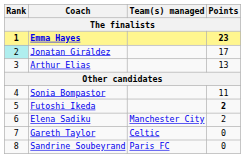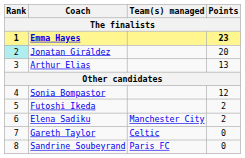Jonatan Giráldez | Points: 17 -> 20
Sonia Bompastor | Points: 11 -> 12
Futoshi Ikeda | Points: bold -> normal
